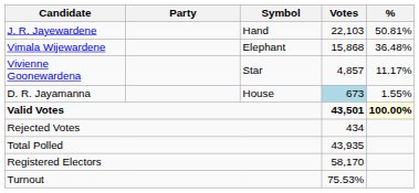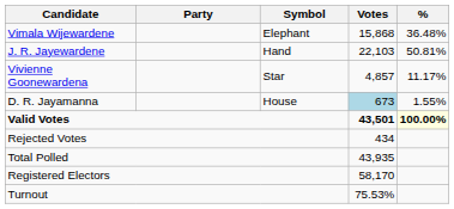rows swapped: J. R. Jayewardene <-> Vimala Wijewardene
